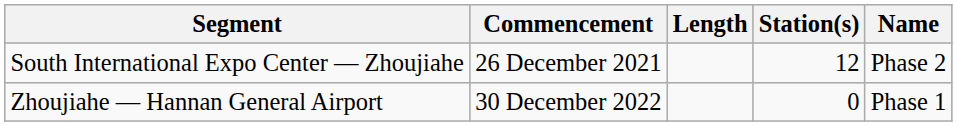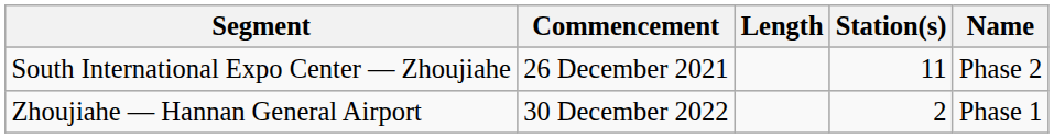South International Expo Center — Zhoujiahe | Station(s): 12 -> 11
Zhoujiahe — Hannan General Airport | Station(s): 0 -> 2
